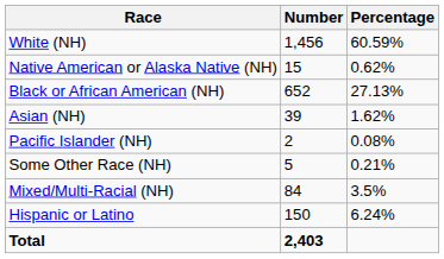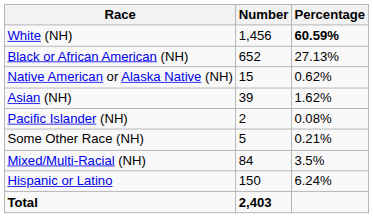White (NH) | Percentage: normal -> bold
rows swapped: Black or African American (NH) <-> Native American or Alaska Native (NH)
